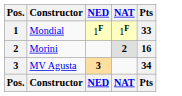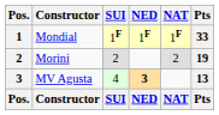+ column: SUI | 1F | 2 | 4 | SUI
Morini | NAT: bold -> normal
Morini | Pts: 16 -> 19
MV Agusta | Pts: 34 -> 13
